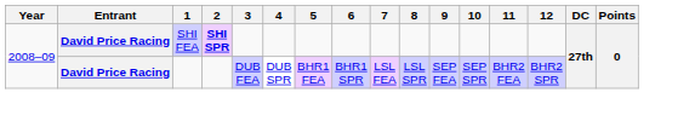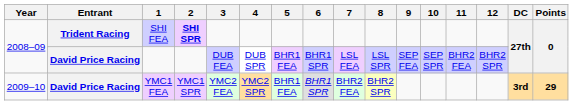SHI FEA | Entrant: David Price Racing -> Trident Racing
+ row: 2009–10 | David Price Racing | YMC1 FEA | YMC1 SPR | YMC2 FEA | YMC2 SPR | BHR1 FEA | BHR1 SPR | BHR2 FEA | BHR2 SPR | 3rd | 29
